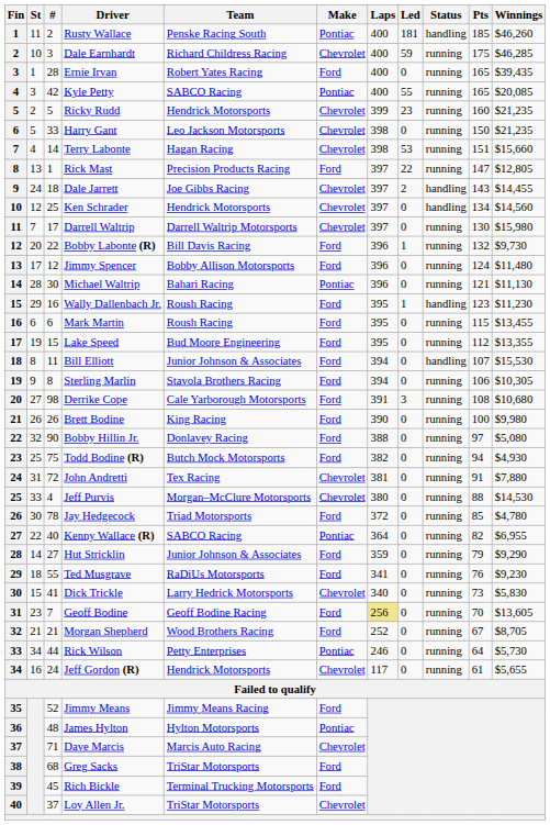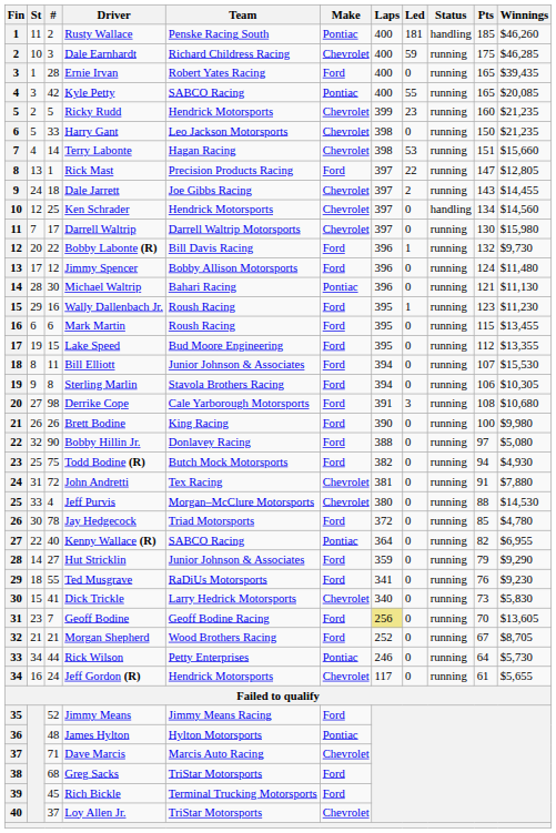Dale Jarrett | Status: handling -> running
Wally Dallenbach Jr. | Status: handling -> running
Bill Elliott | Status: handling -> running
